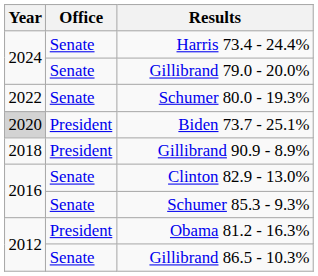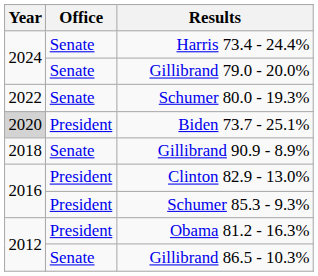Gillibrand 90.9 - 8.9% | Office: President -> Senate
Clinton 82.9 - 13.0% | Office: Senate -> President
Schumer 85.3 - 9.3% | Office: Senate -> President
